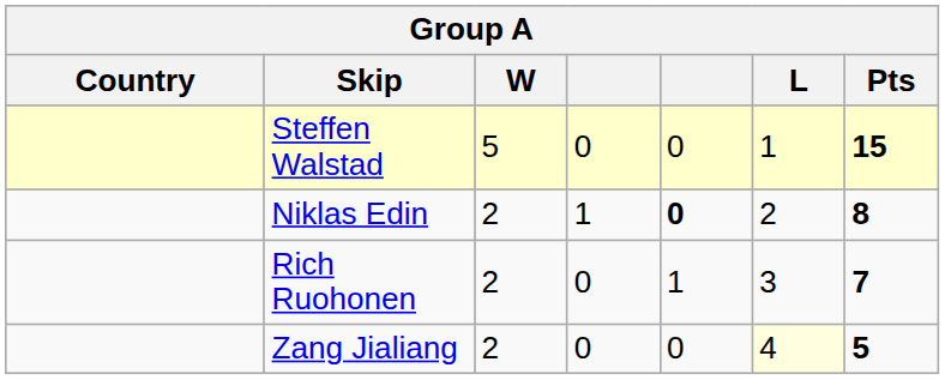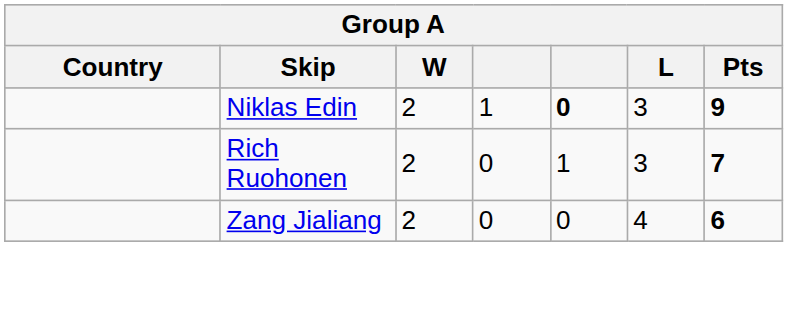- row: Steffen Walstad | 5 | 0 | 0 | 1 | 15
Niklas Edin | L: 2 -> 3
Niklas Edin | Pts: 8 -> 9
Zang Jialiang | L: lightyellow background -> no background
Zang Jialiang | Pts: 5 -> 6
